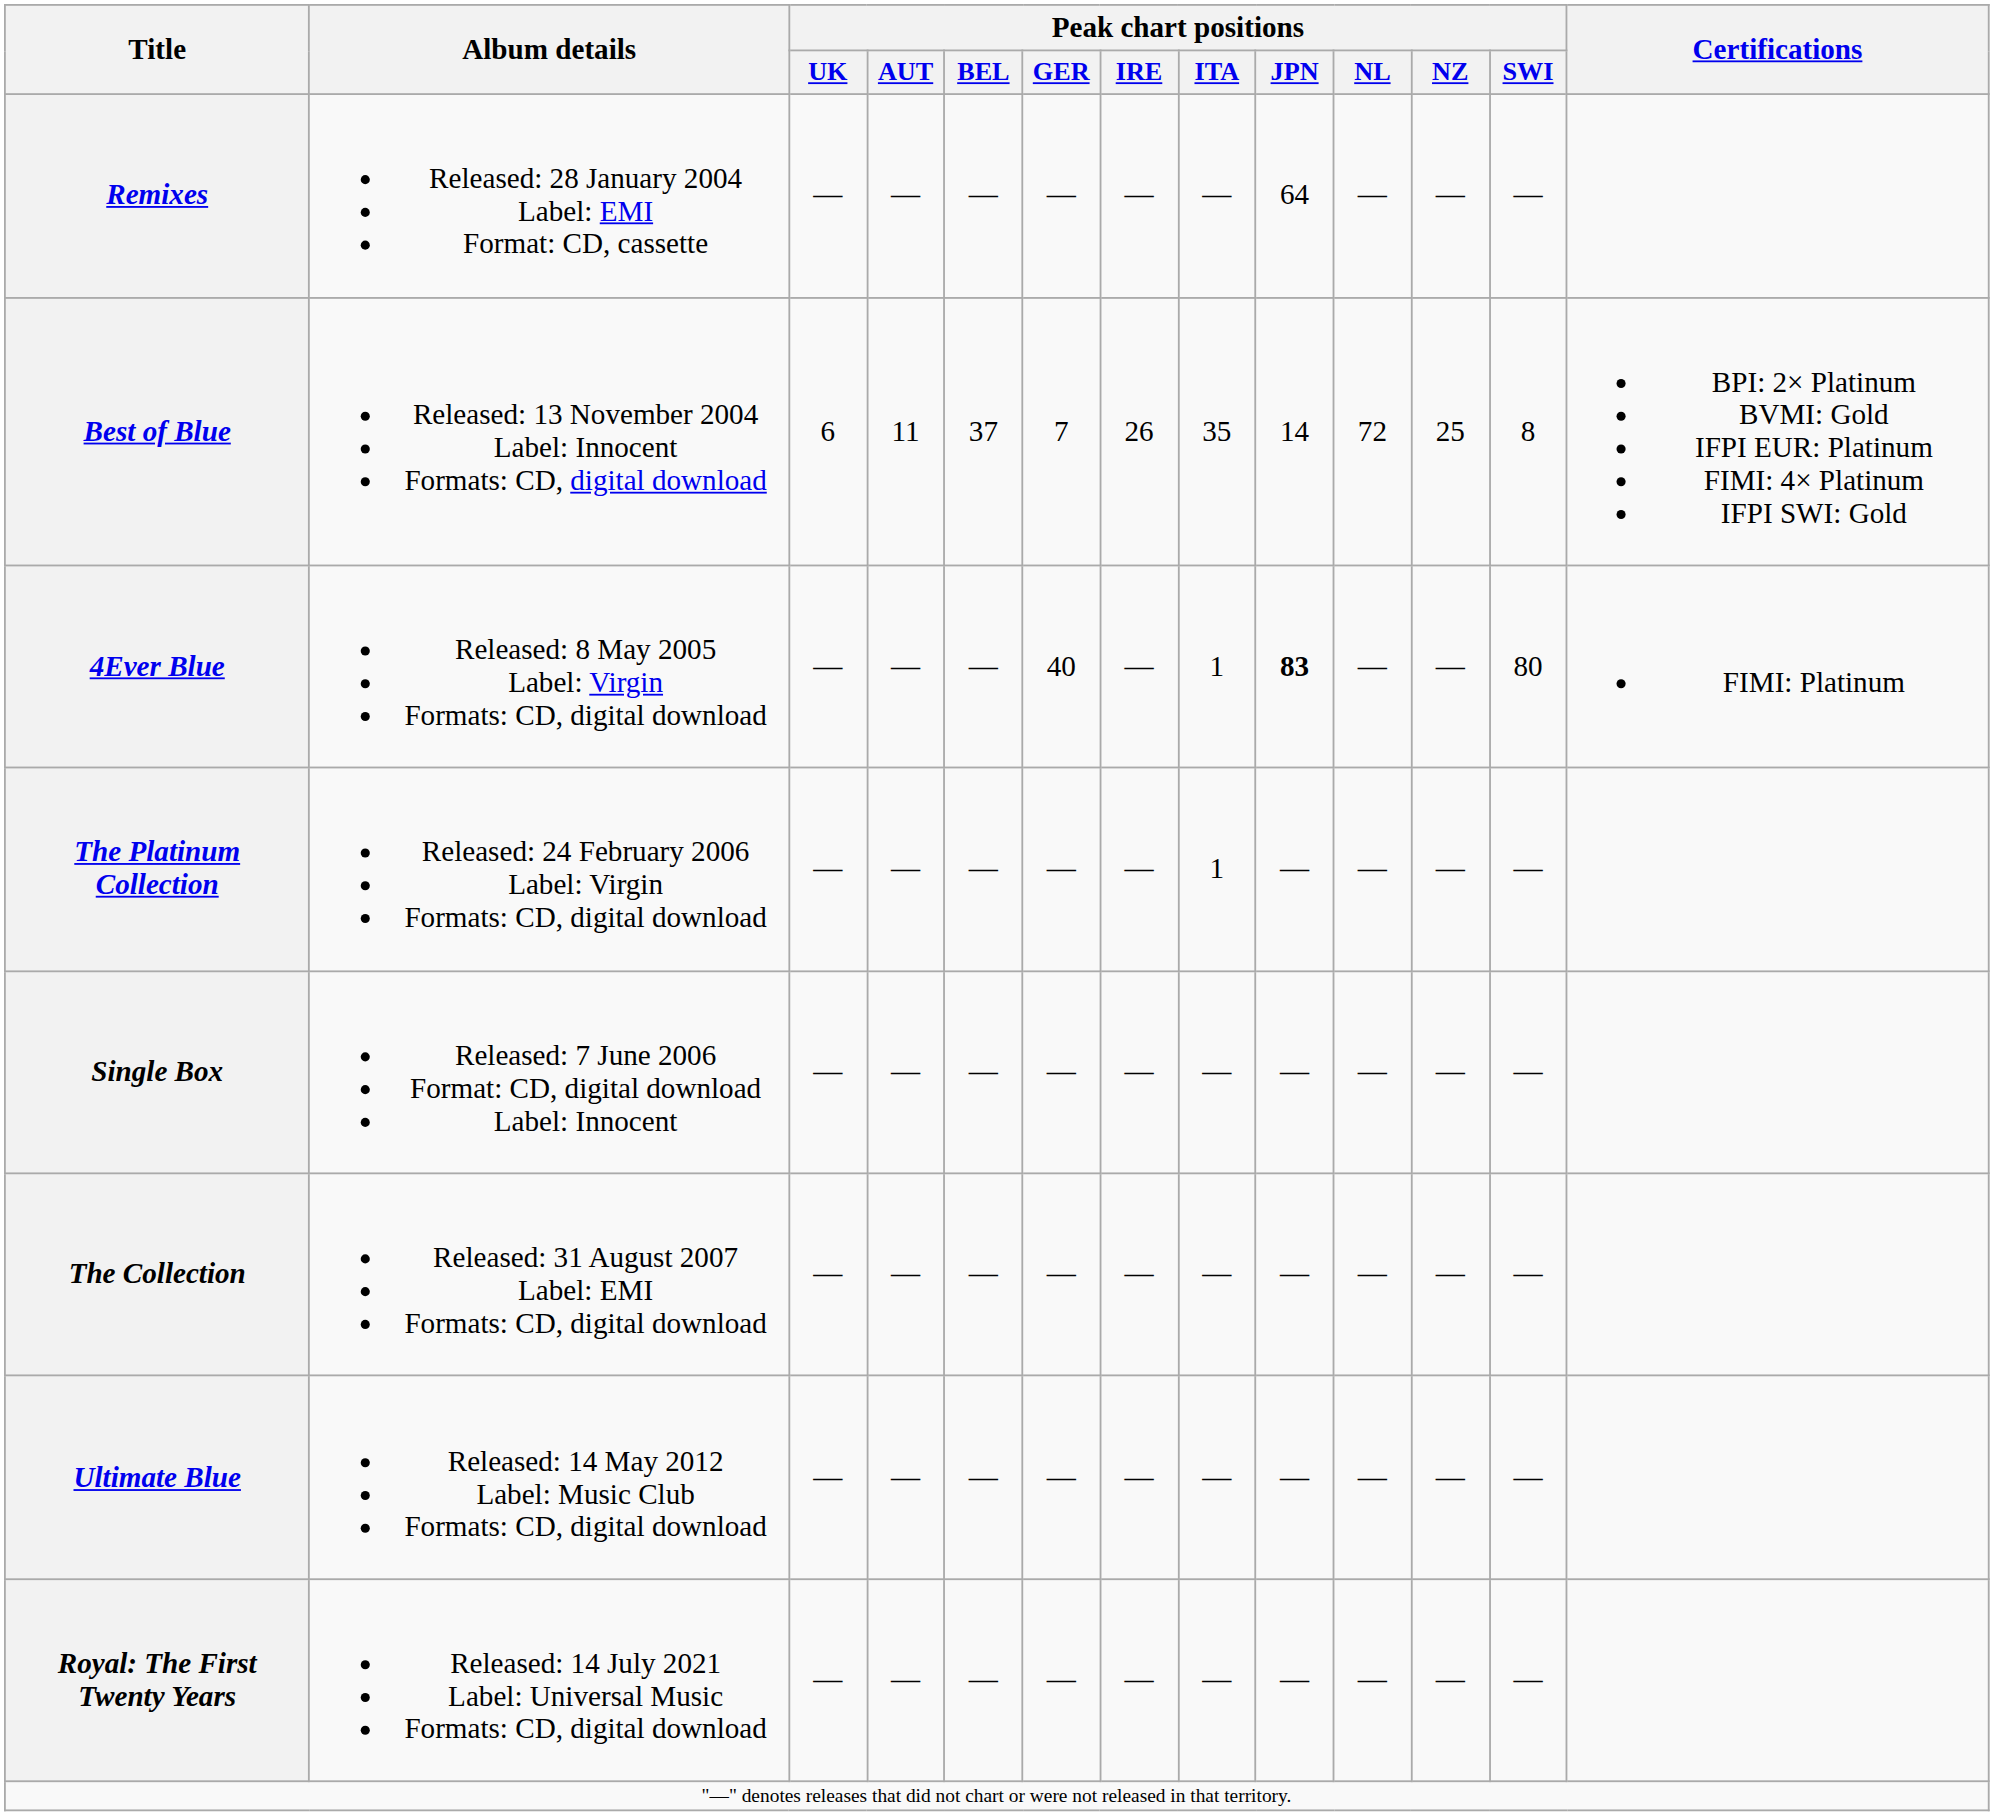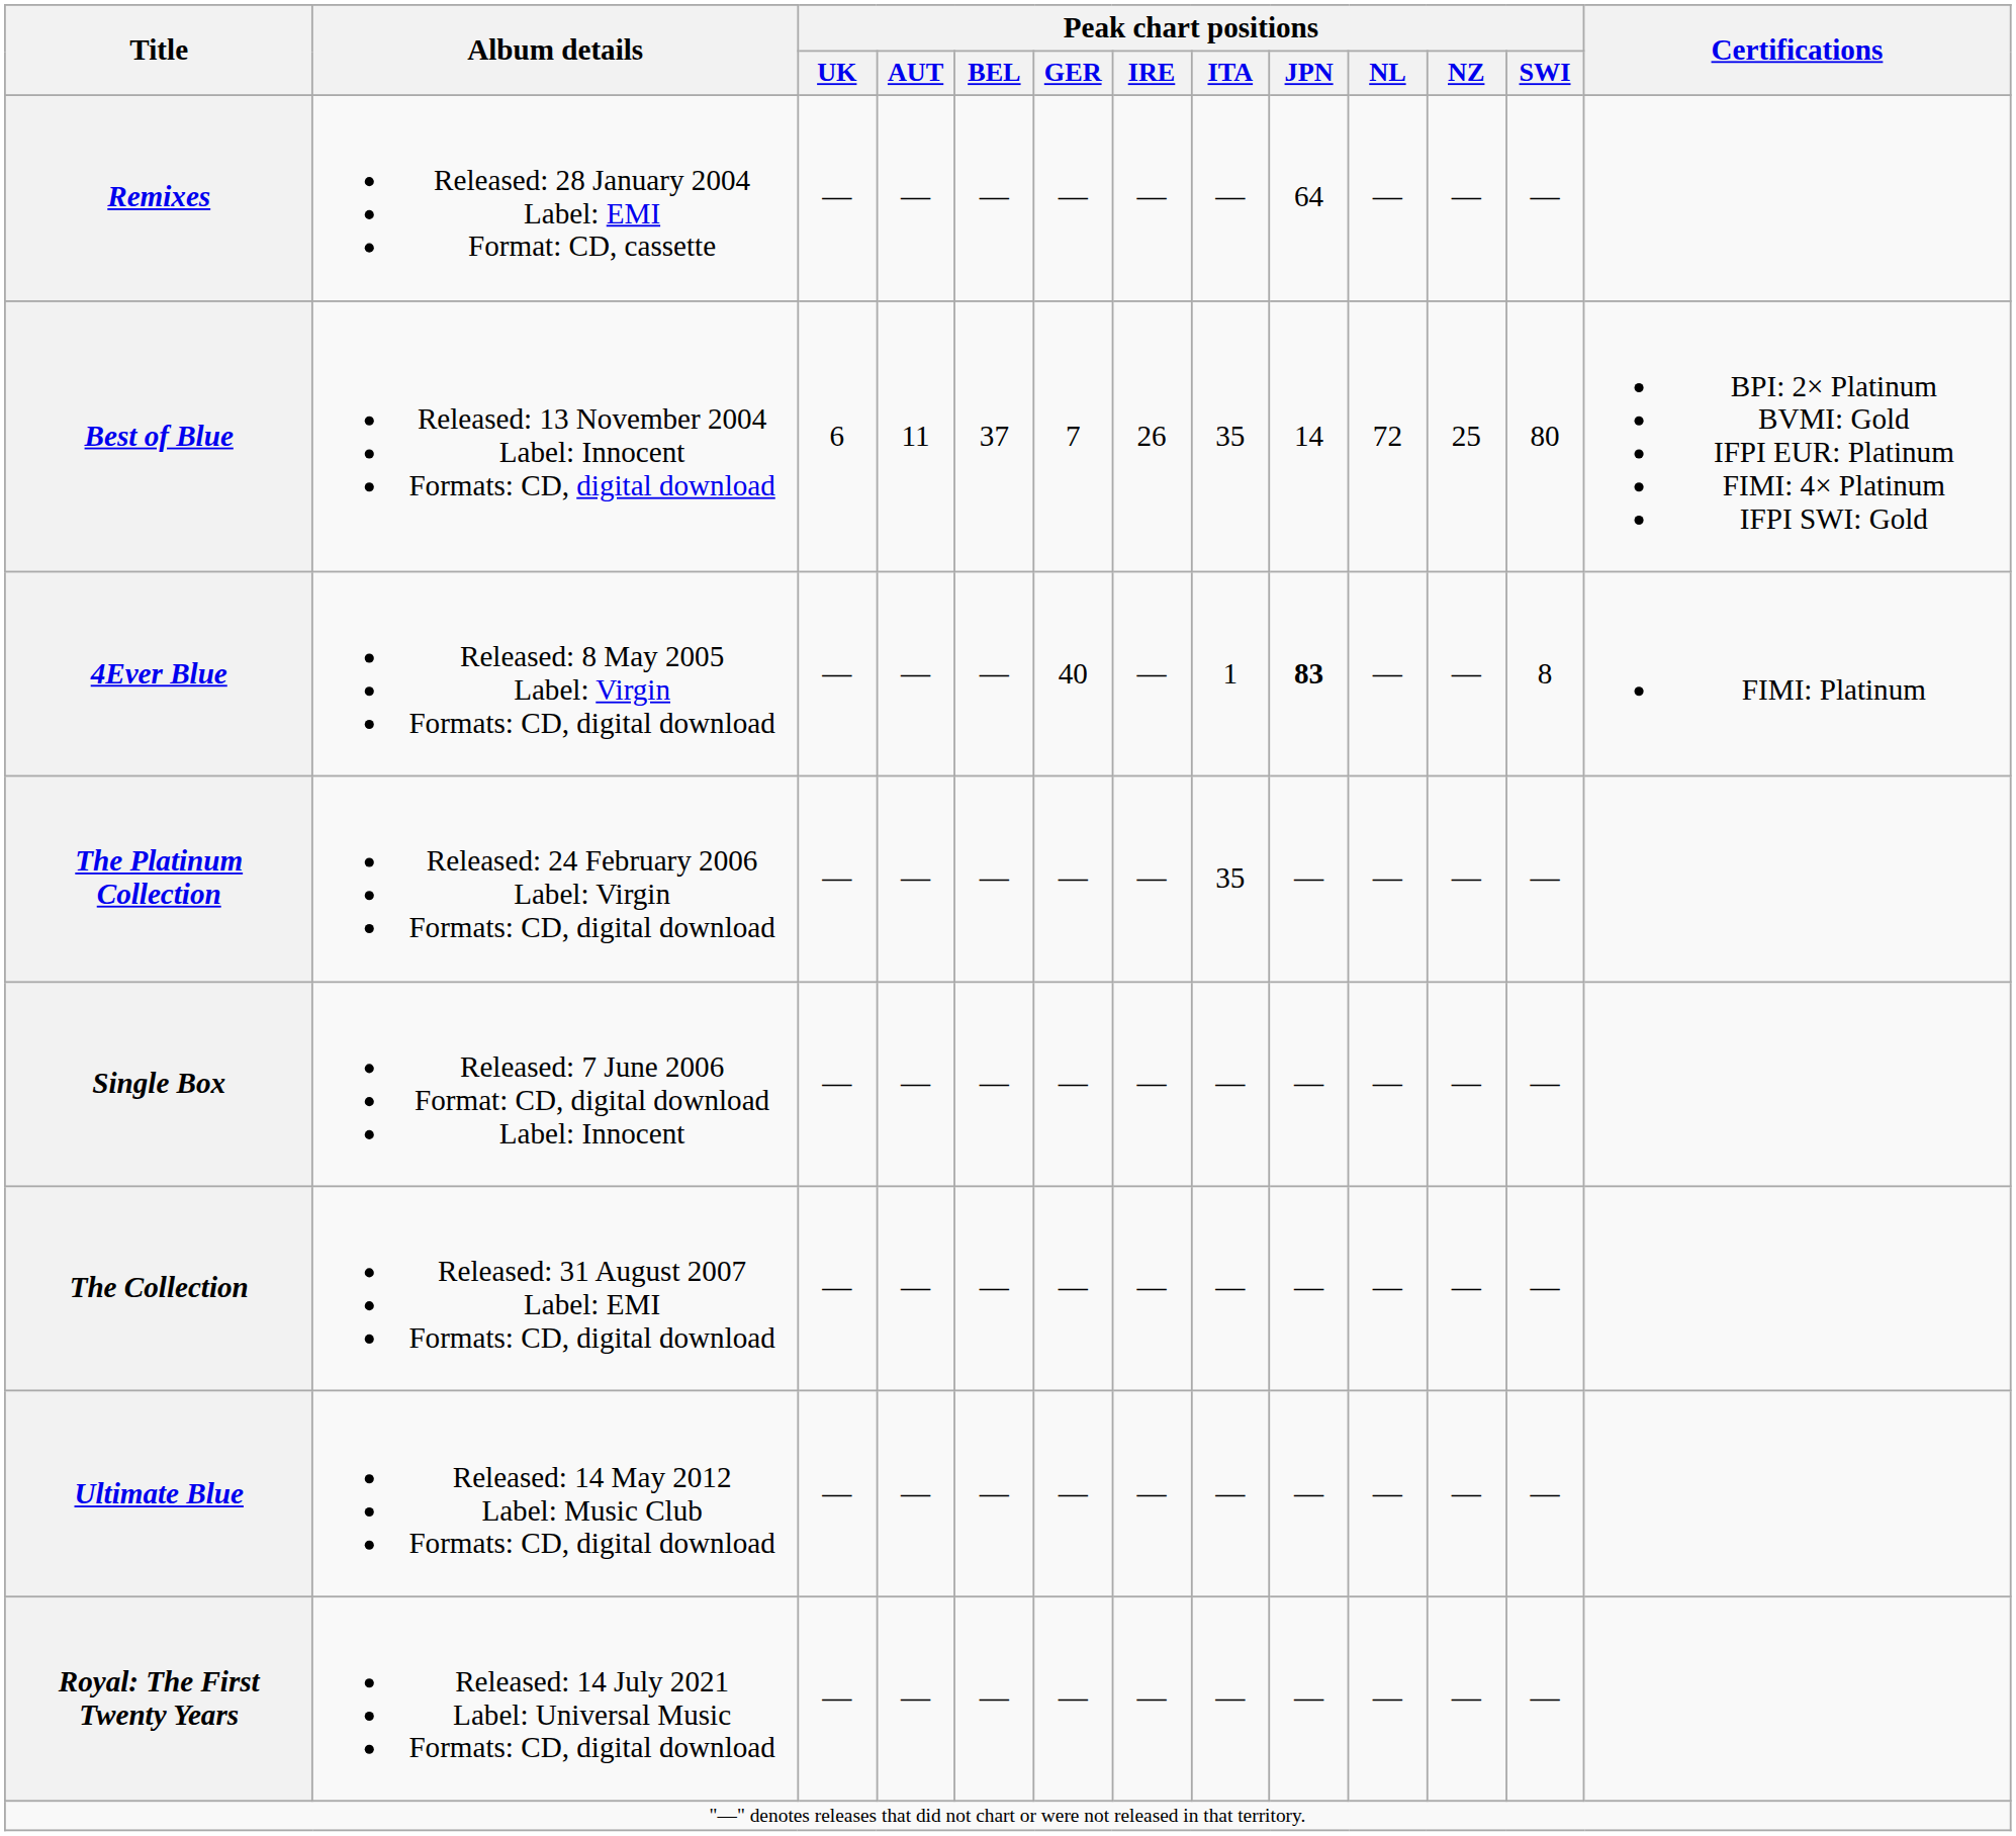Best of Blue | Peak chart positions / SWI: 8 -> 80
4Ever Blue | Peak chart positions / SWI: 80 -> 8
The Platinum Collection | Peak chart positions / ITA: 1 -> 35
